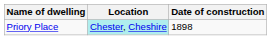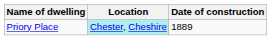Priory Place | Date of construction: 1898 -> 1889
